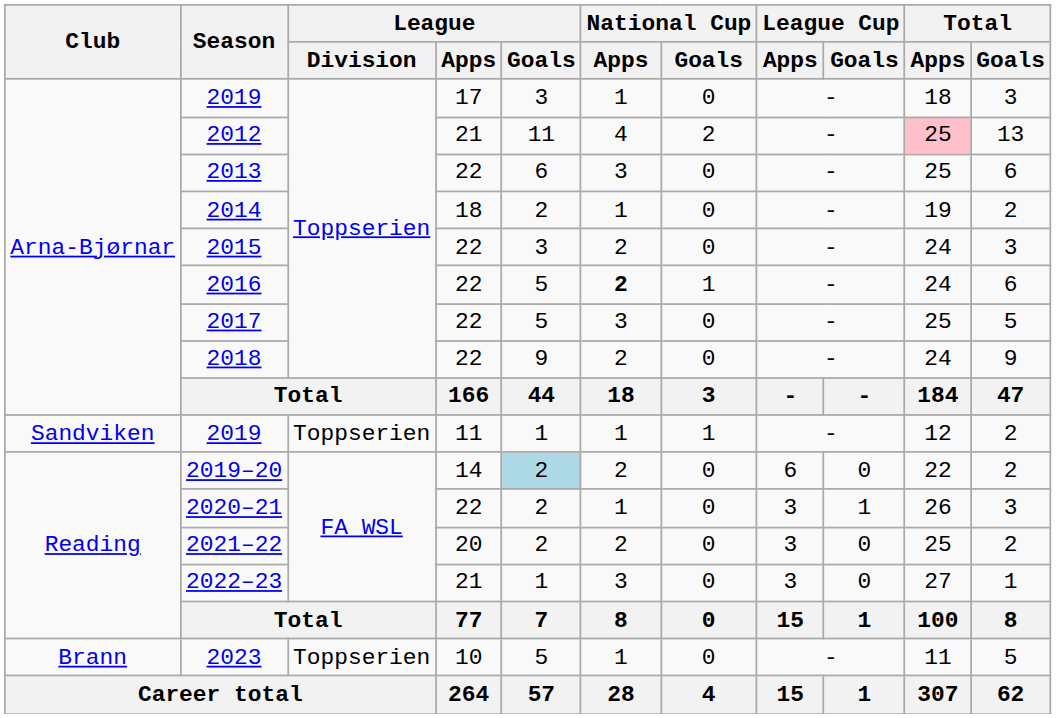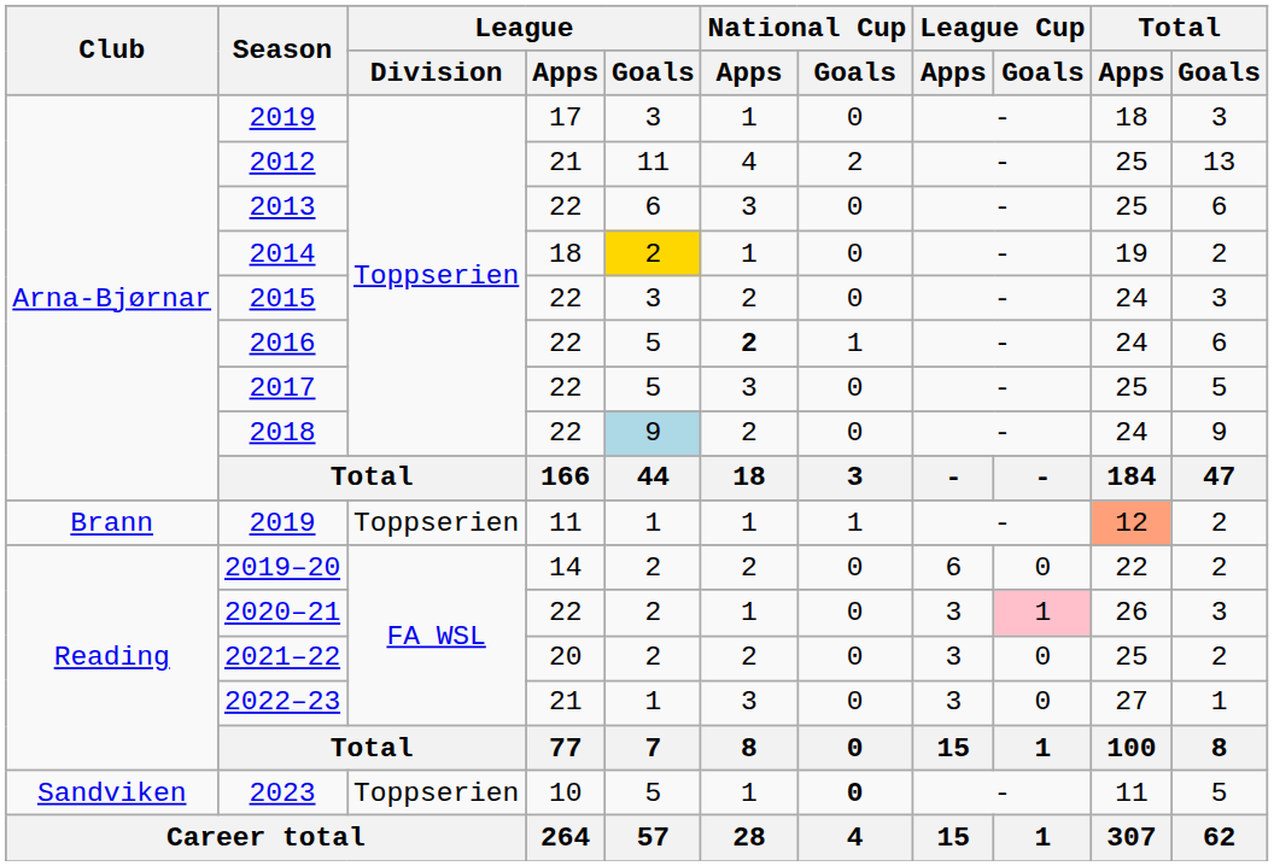2012 | Total / Apps: pink background -> no background
2014 | League / Goals: no background -> gold background
2018 | League / Goals: no background -> lightblue background
2019 / 11 | Club: Sandviken -> Brann
2019 / 11 | Total / Apps: no background -> lightsalmon background
2019–20 | League / Goals: lightblue background -> no background
2020–21 | League Cup / Goals: no background -> pink background
2023 | Club: Brann -> Sandviken
2023 | National Cup / Goals: normal -> bold
